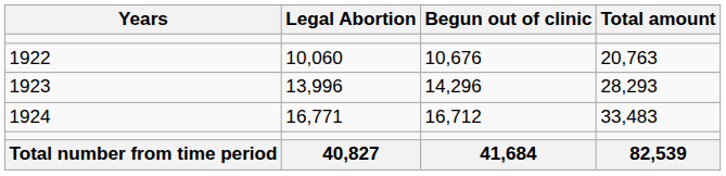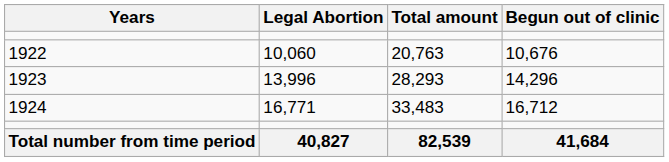columns swapped: Begun out of clinic <-> Total amount
